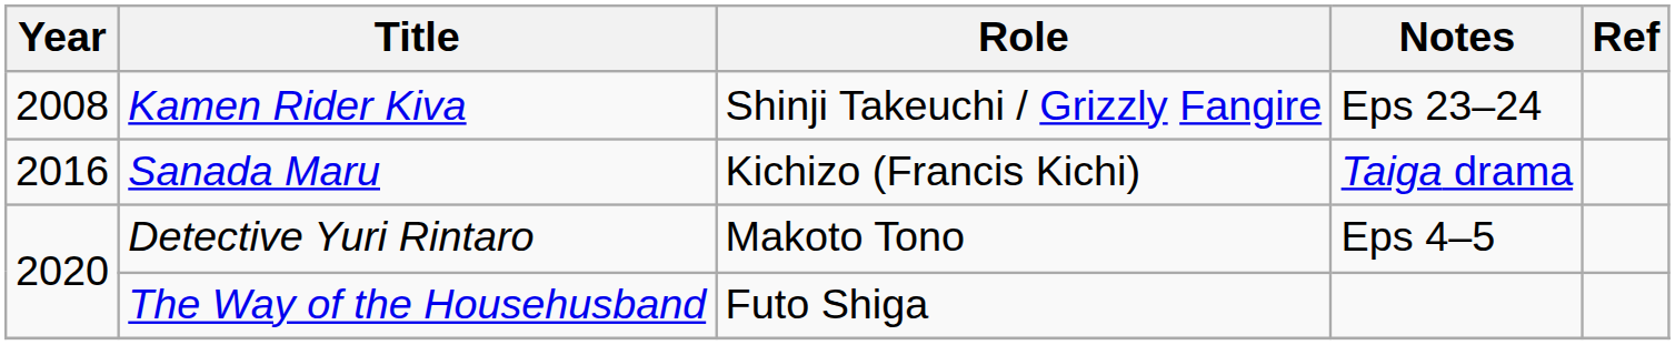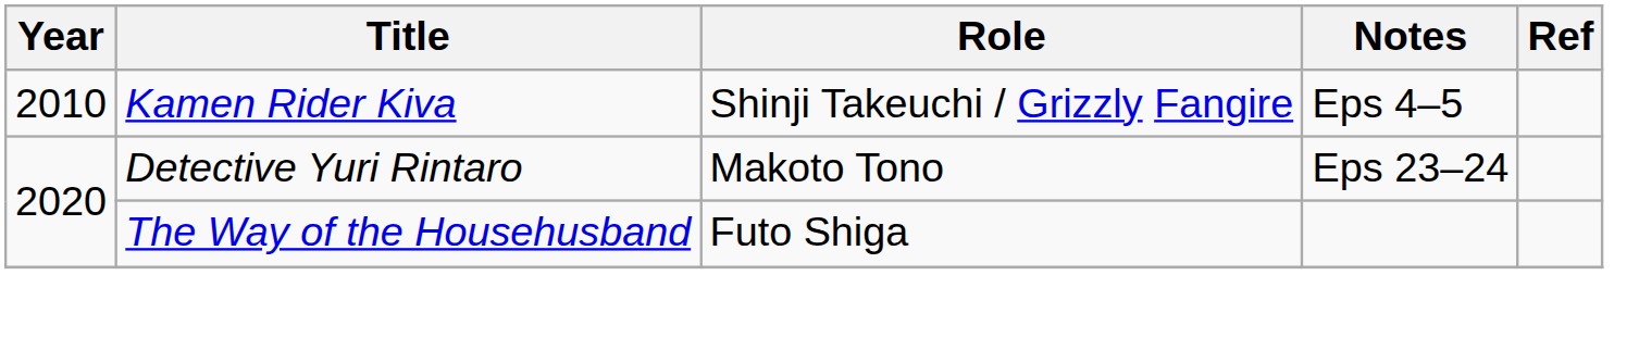Kamen Rider Kiva | Year: 2008 -> 2010
Kamen Rider Kiva | Notes: Eps 23–24 -> Eps 4–5
- row: 2016 | Sanada Maru | Kichizo (Francis Kichi) | Taiga drama
Detective Yuri Rintaro | Notes: Eps 4–5 -> Eps 23–24
